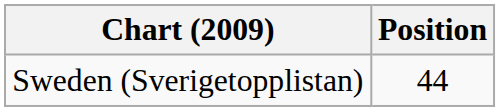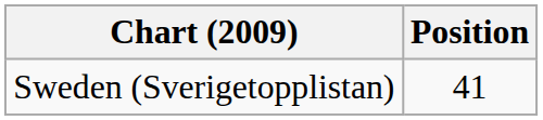Sweden (Sverigetopplistan) | Position: 44 -> 41
